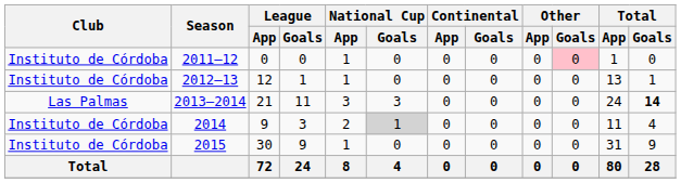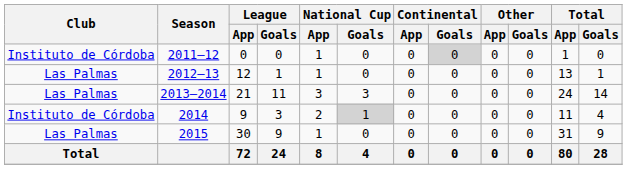2011–12 | Continental / Goals: no background -> lightgrey background
2011–12 | Other / Goals: pink background -> no background
2012–13 | Club: Instituto de Córdoba -> Las Palmas
2013–2014 | Total / Goals: bold -> normal
2015 | Club: Instituto de Córdoba -> Las Palmas
